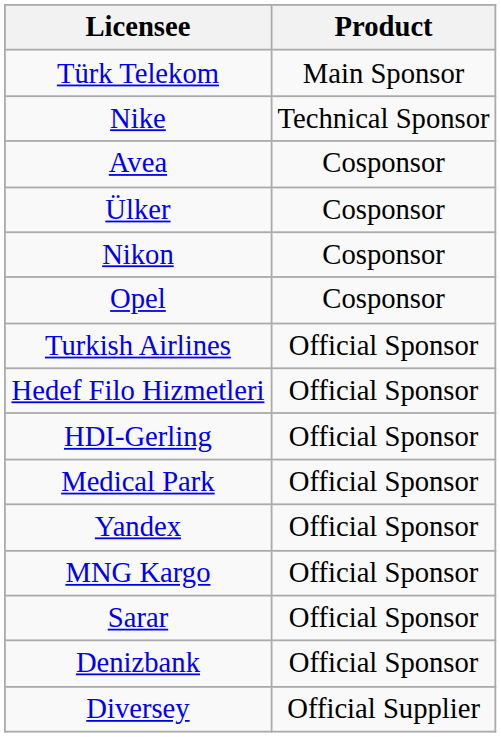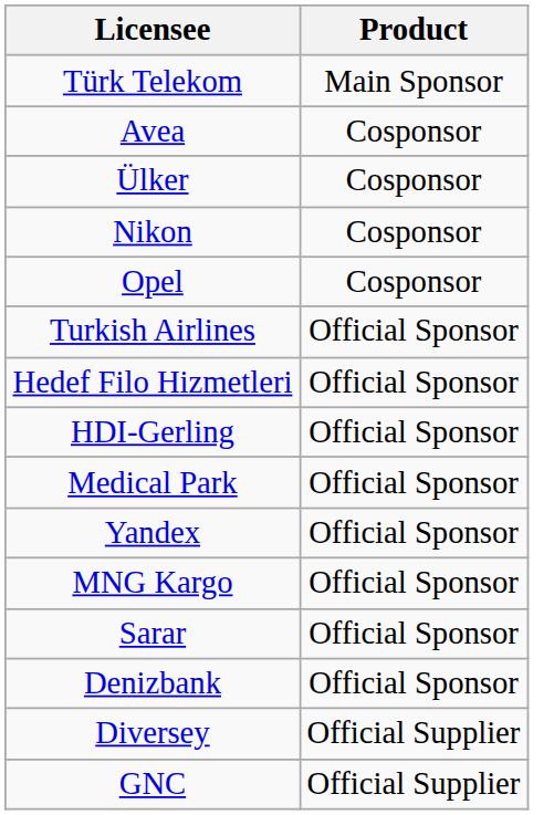- row: Nike | Technical Sponsor
+ row: GNC | Official Supplier
